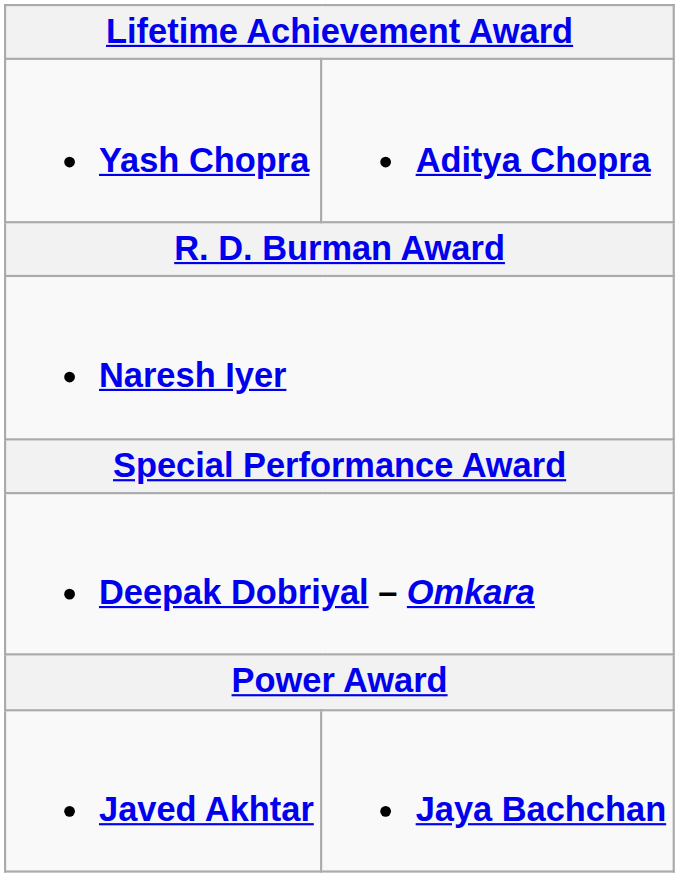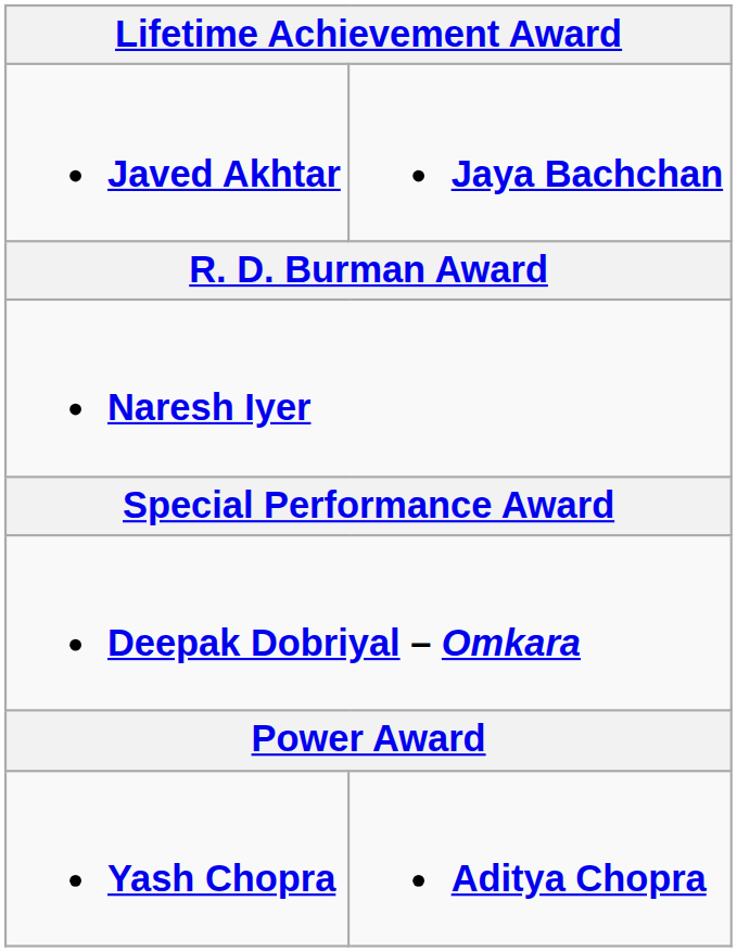rows swapped: Javed Akhtar <-> Yash Chopra
